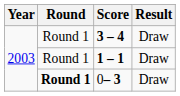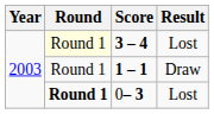3 – 4 | Round: no background -> lightyellow background
3 – 4 | Result: Draw -> Lost
0– 3 | Result: Draw -> Lost
